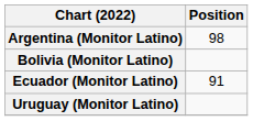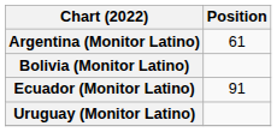Argentina (Monitor Latino) | Position: 98 -> 61
